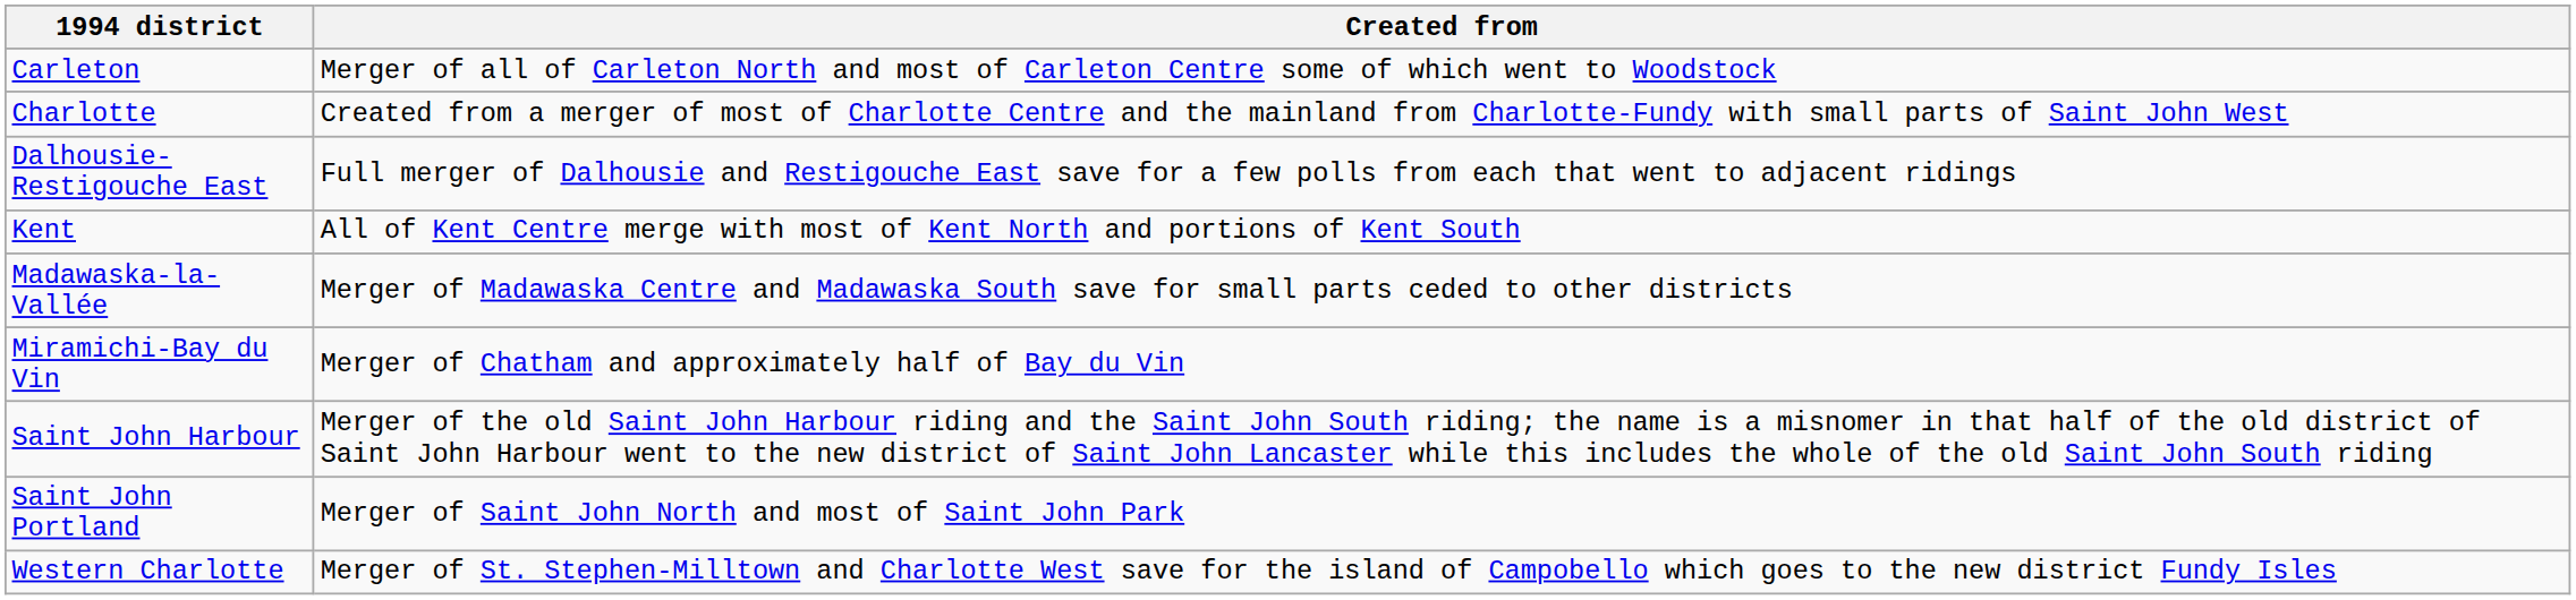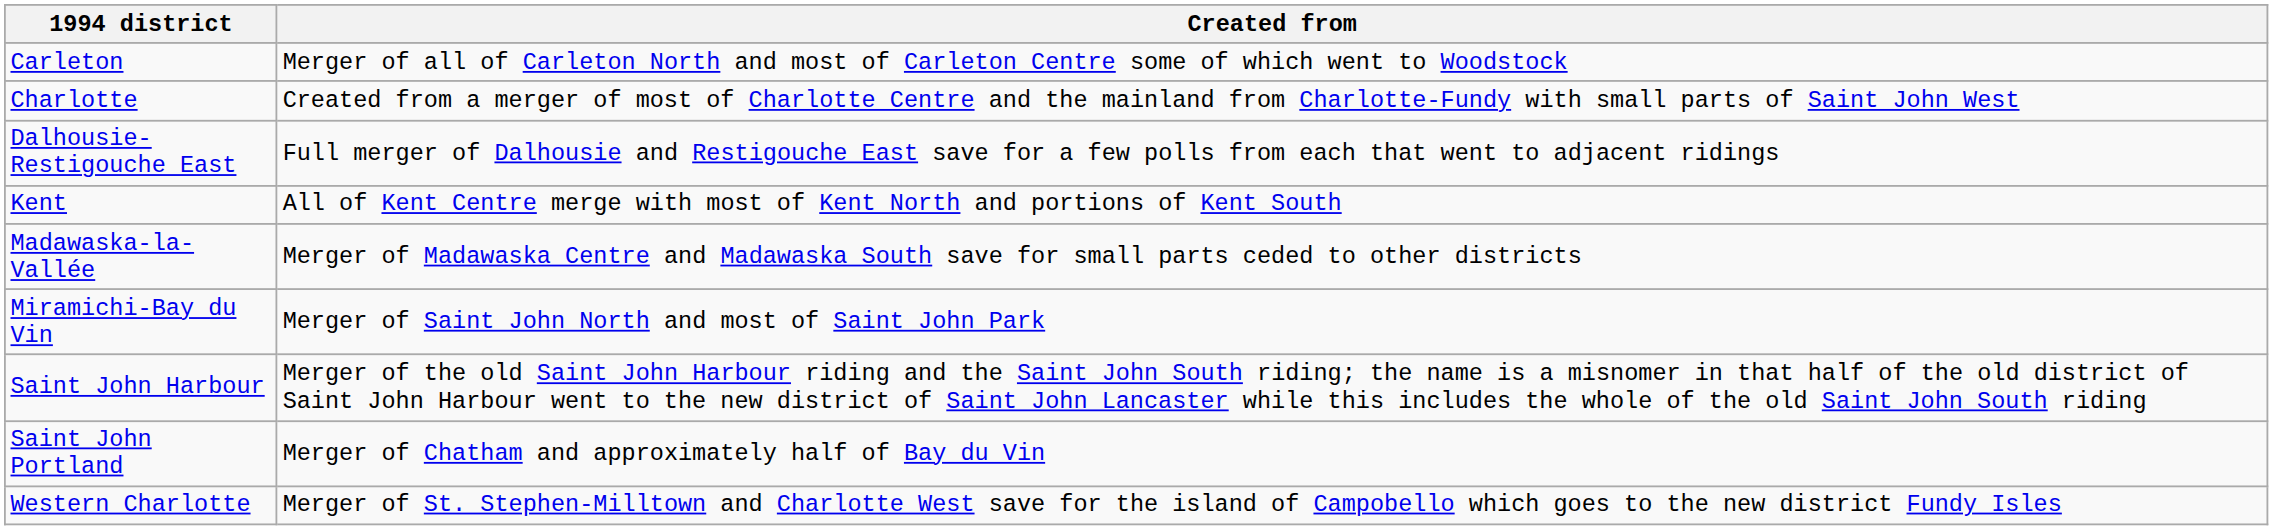Miramichi-Bay du Vin | Created from: Merger of Chatham and approximately half of Bay du Vin -> Merger of Saint John North and most of Saint John Park
Saint John Portland | Created from: Merger of Saint John North and most of Saint John Park -> Merger of Chatham and approximately half of Bay du Vin
